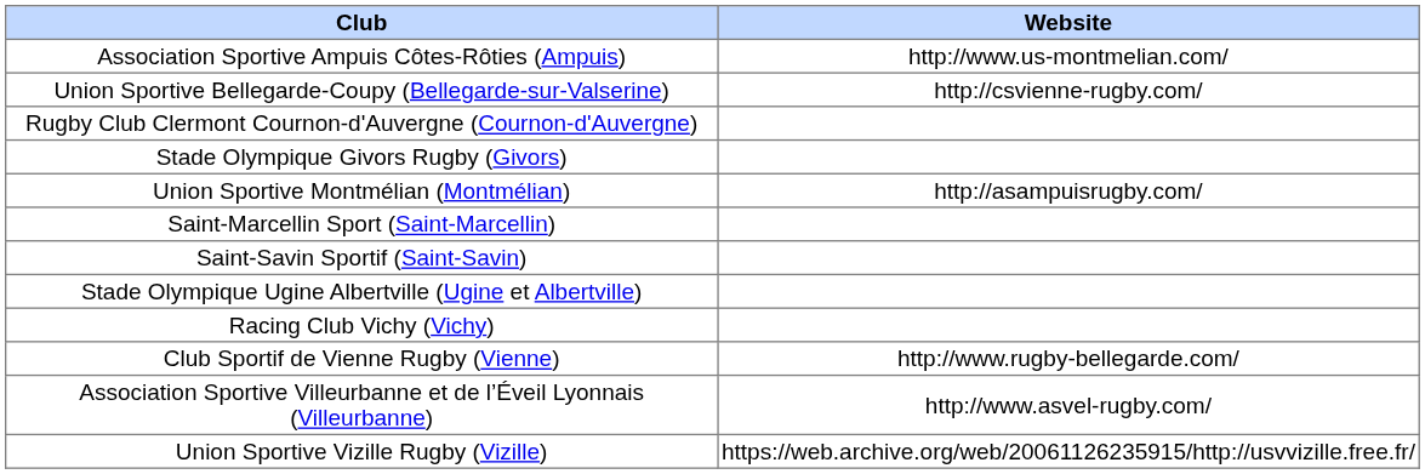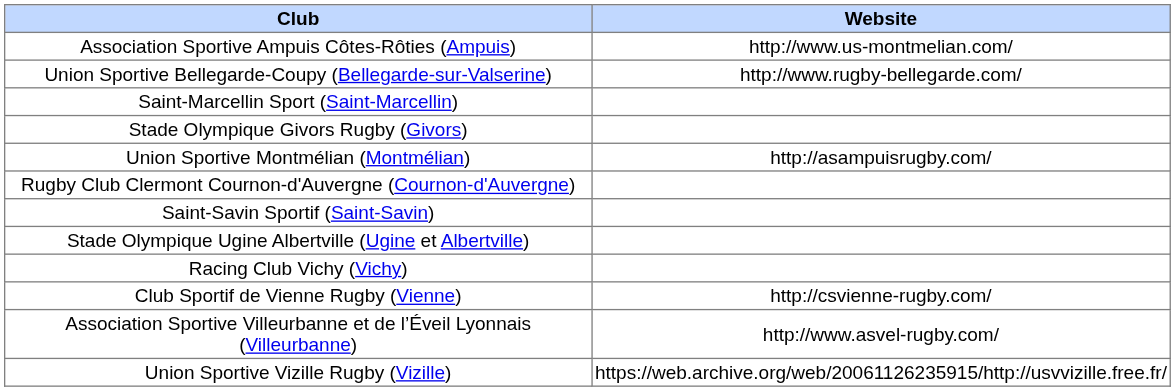Union Sportive Bellegarde-Coupy (Bellegarde-sur-Valserine) | Website: http://csvienne-rugby.com/ -> http://www.rugby-bellegarde.com/
rows swapped: Rugby Club Clermont Cournon-d'Auvergne (Cournon-d'Auvergne) <-> Saint-Marcellin Sport (Saint-Marcellin)
Club Sportif de Vienne Rugby (Vienne) | Website: http://www.rugby-bellegarde.com/ -> http://csvienne-rugby.com/
